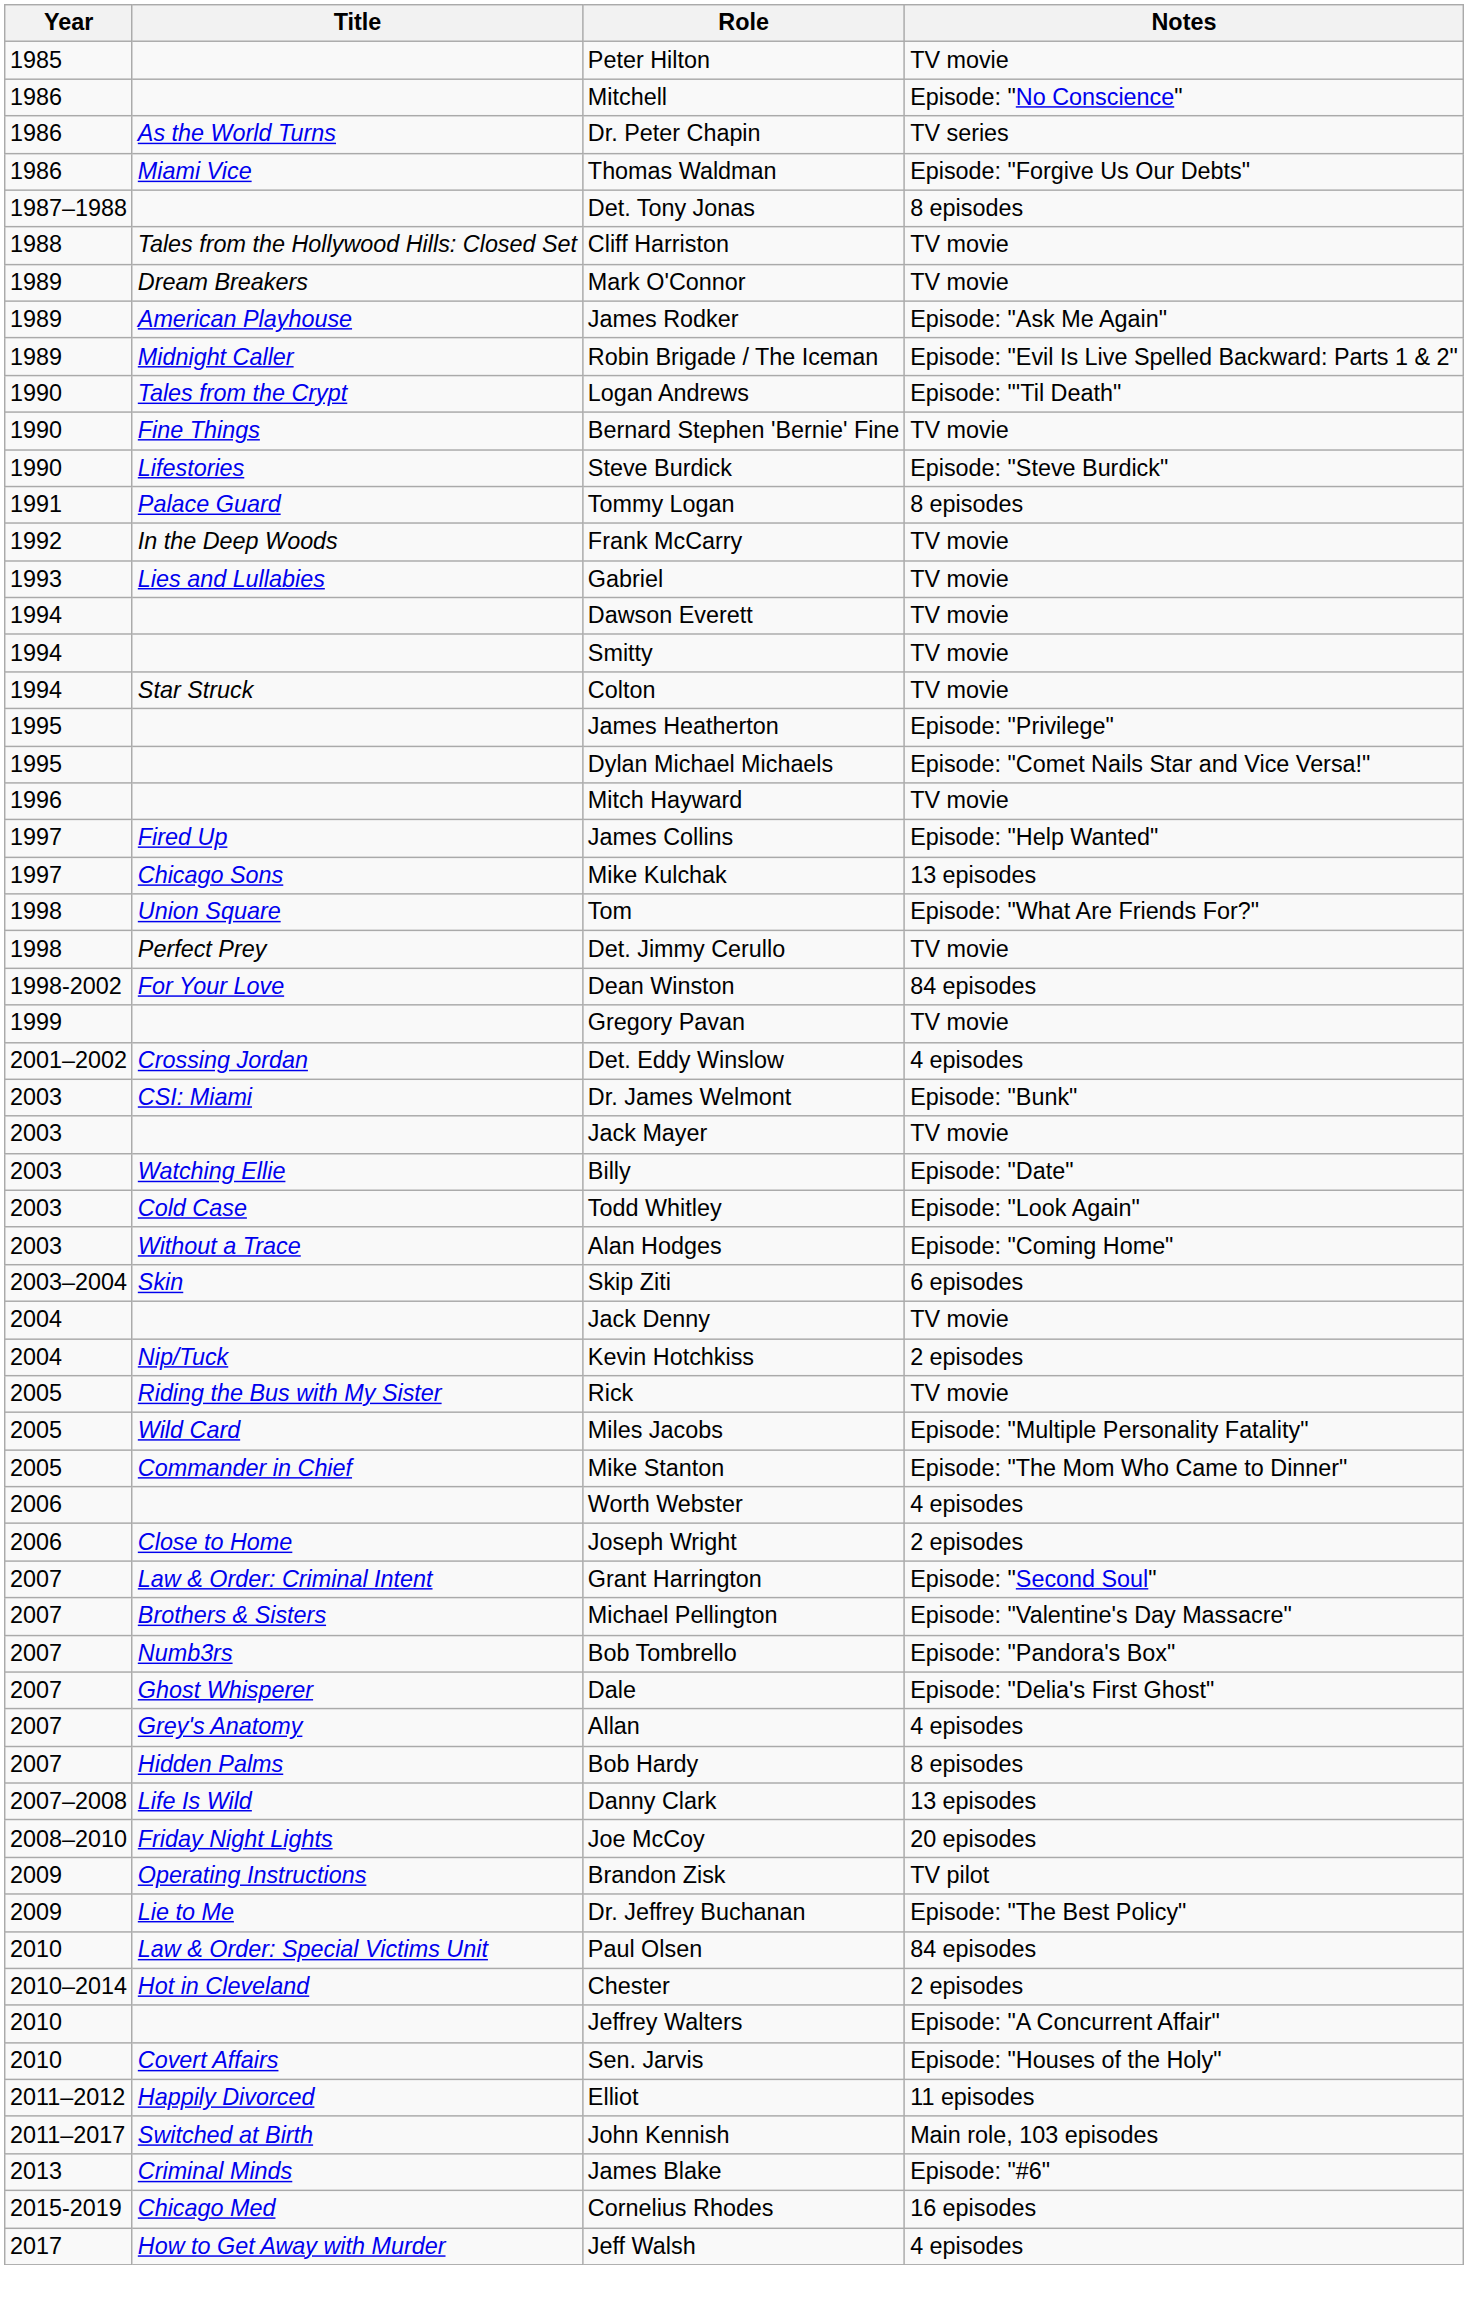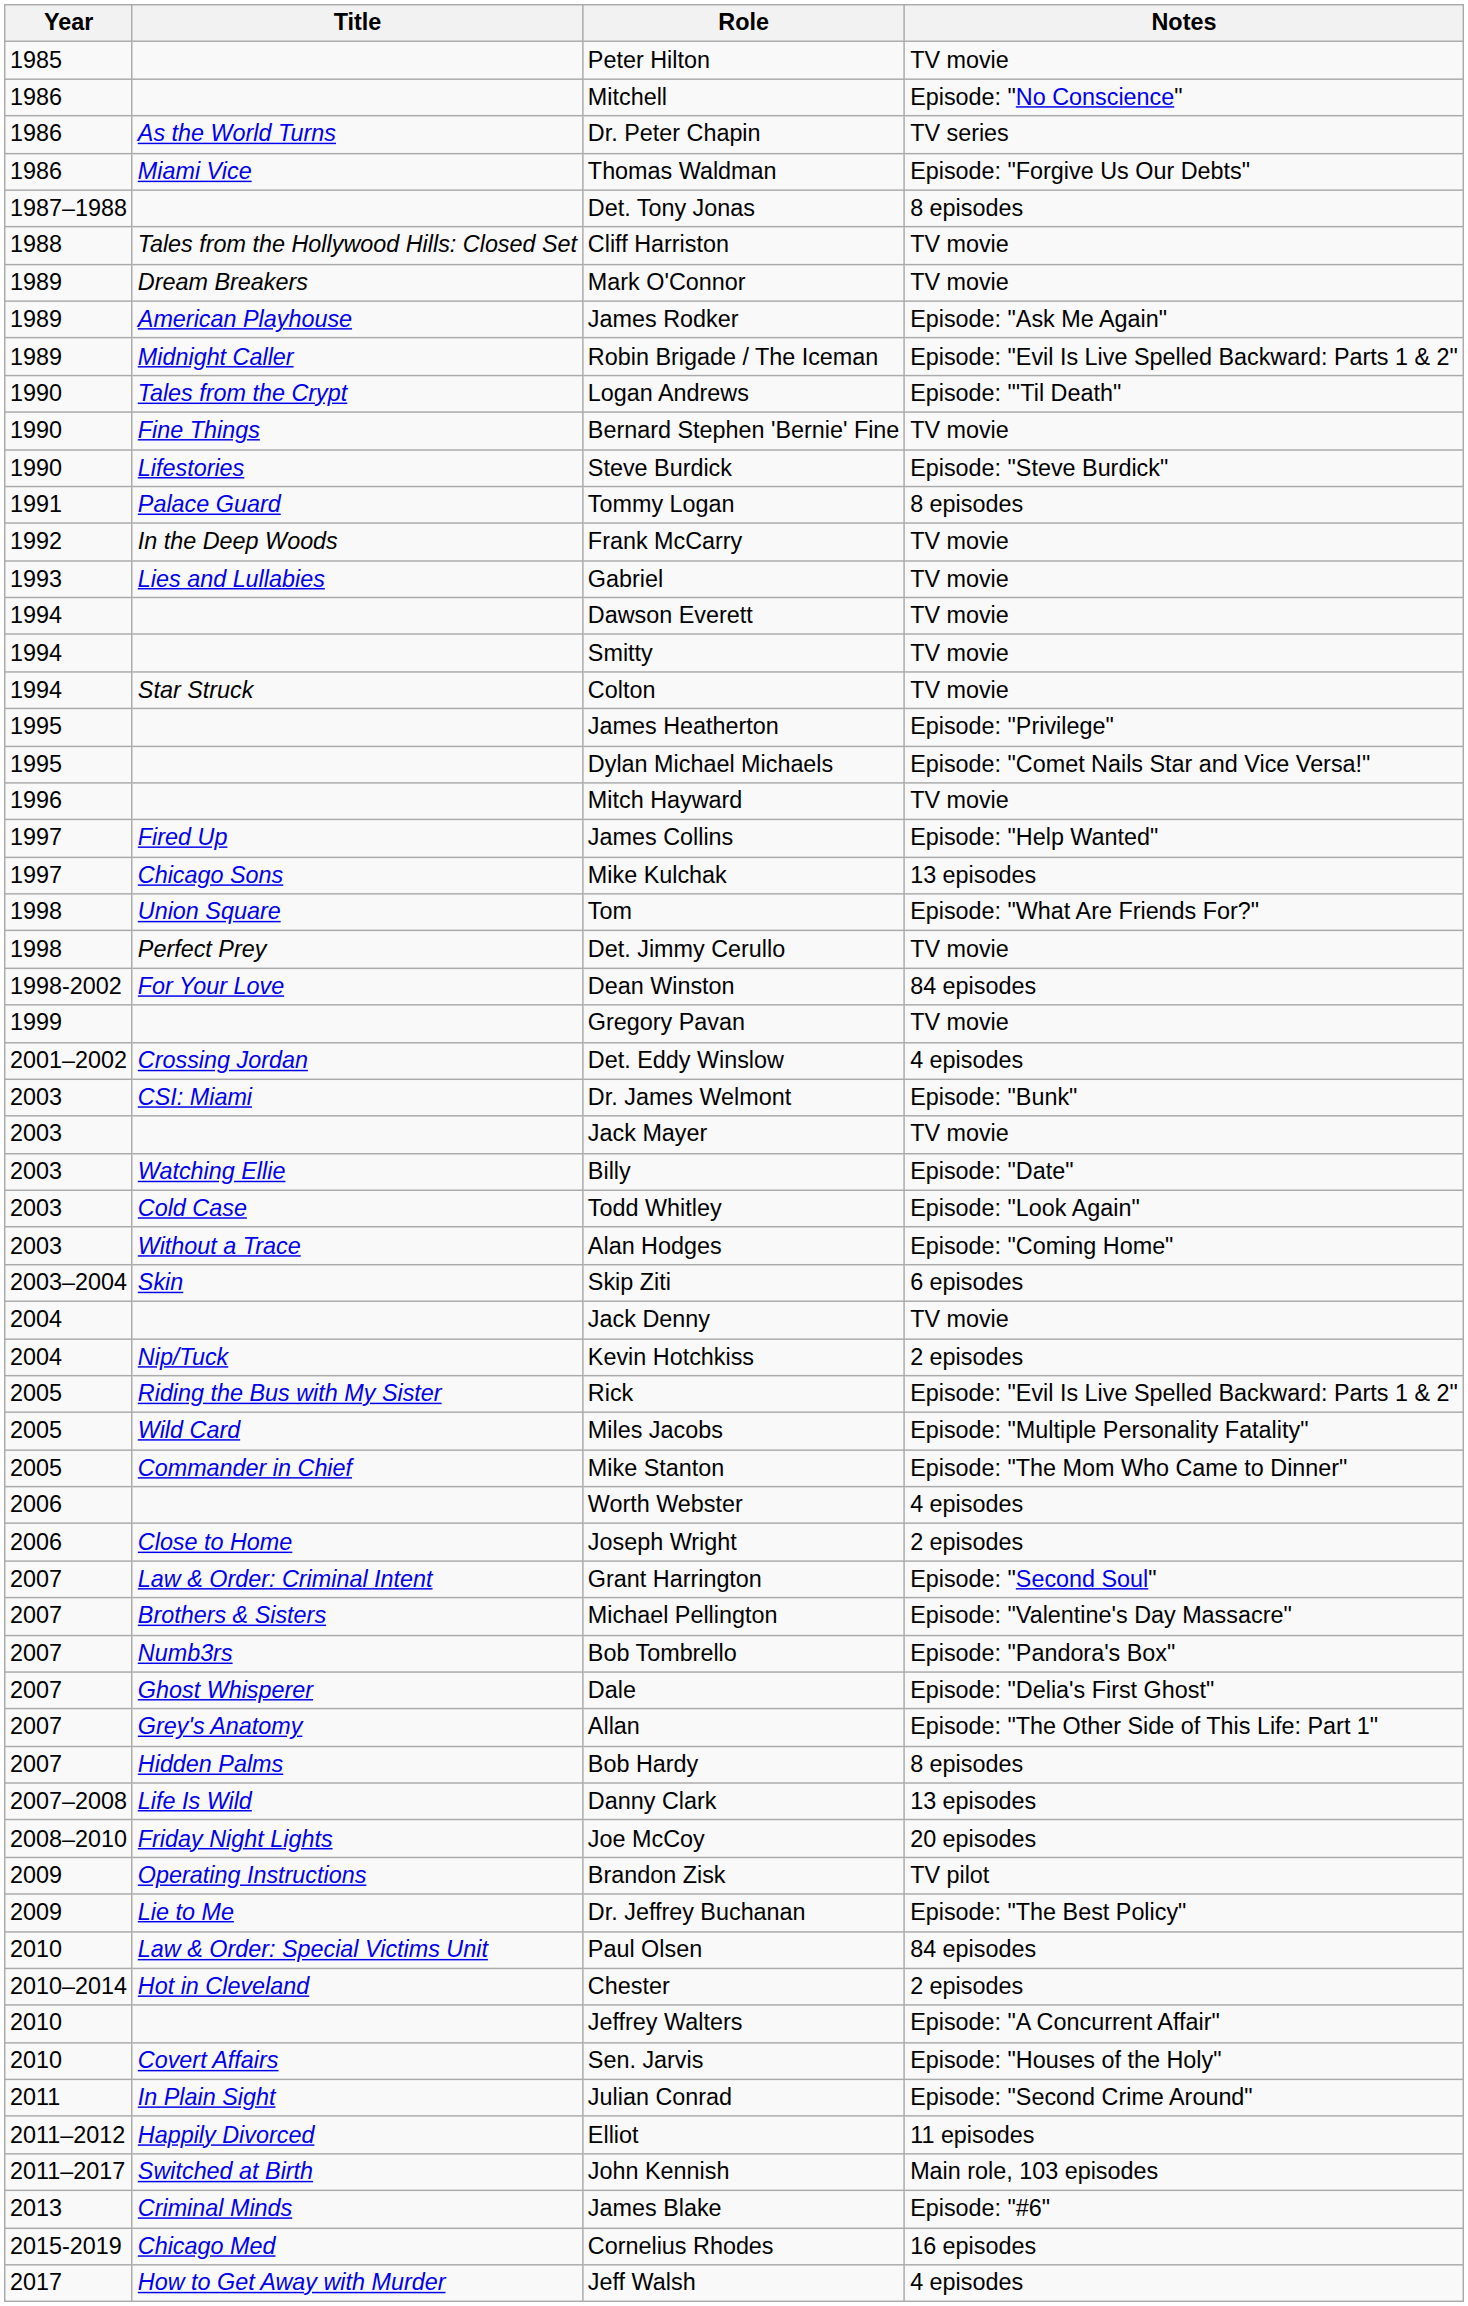Rick | Notes: TV movie -> Episode: "Evil Is Live Spelled Backward: Parts 1 & 2"
Allan | Notes: 4 episodes -> Episode: "The Other Side of This Life: Part 1"
+ row: 2011 | In Plain Sight | Julian Conrad | Episode: "Second Crime Around"
